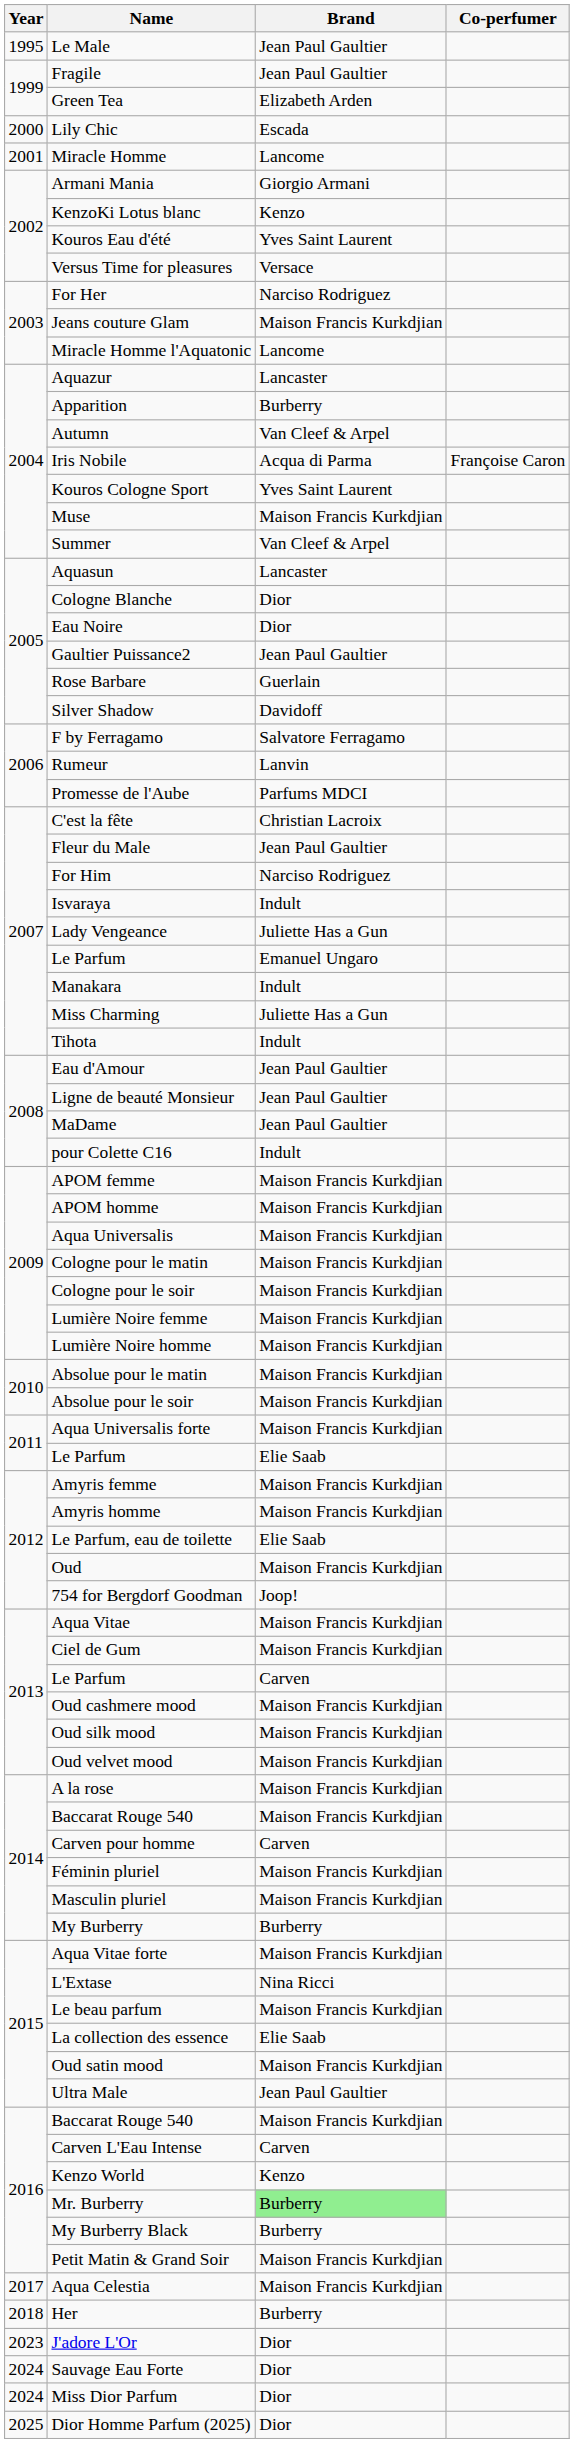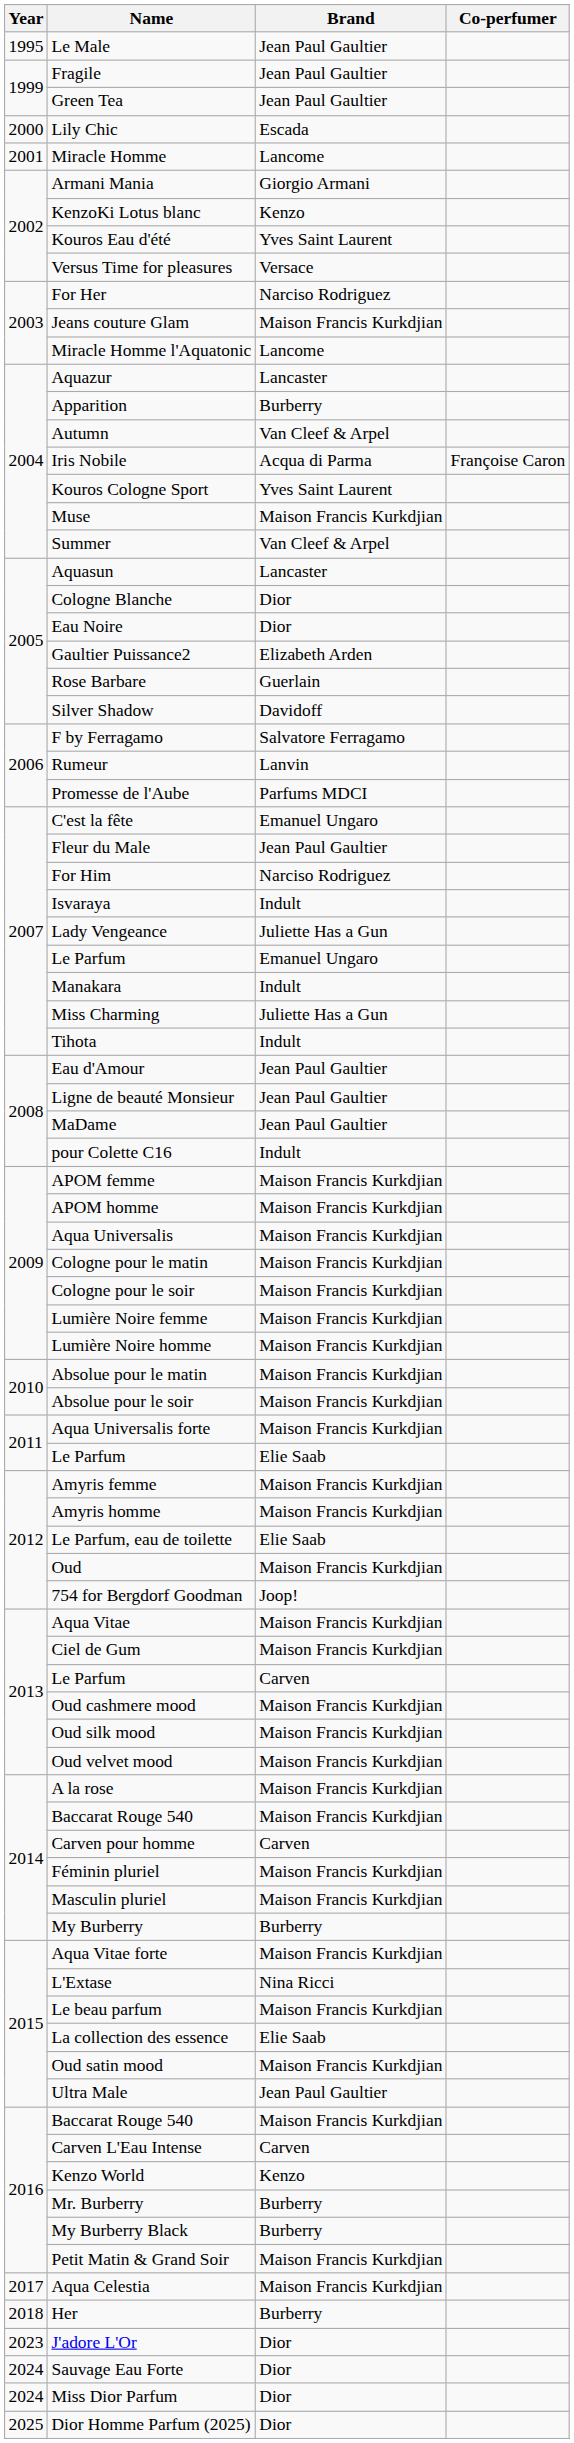Green Tea | Brand: Elizabeth Arden -> Jean Paul Gaultier
Gaultier Puissance2 | Brand: Jean Paul Gaultier -> Elizabeth Arden
C'est la fête | Brand: Christian Lacroix -> Emanuel Ungaro
Mr. Burberry | Brand: lightgreen background -> no background
